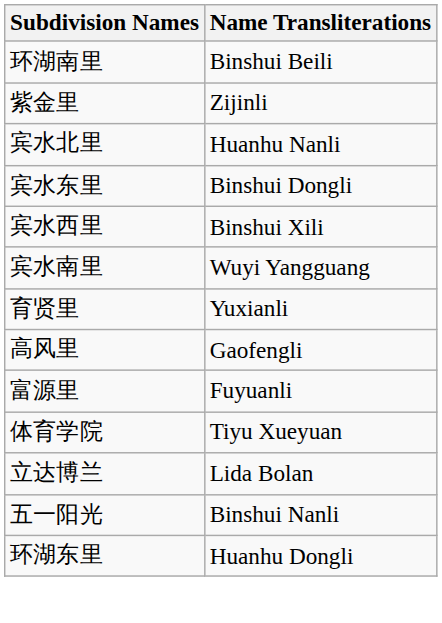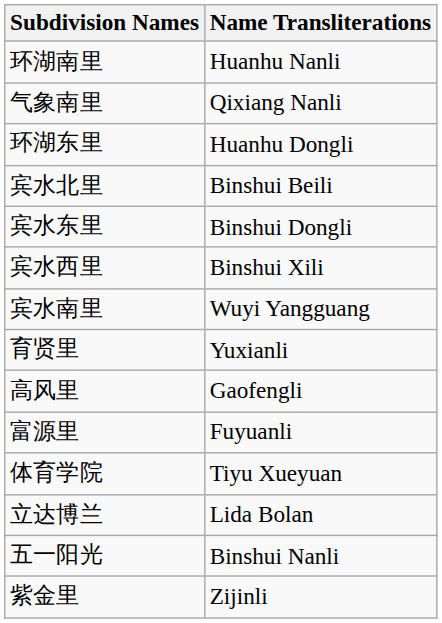环湖南里 | Name Transliterations: Binshui Beili -> Huanhu Nanli
+ row: 气象南里 | Qixiang Nanli
rows swapped: 环湖东里 <-> 紫金里
宾水北里 | Name Transliterations: Huanhu Nanli -> Binshui Beili
